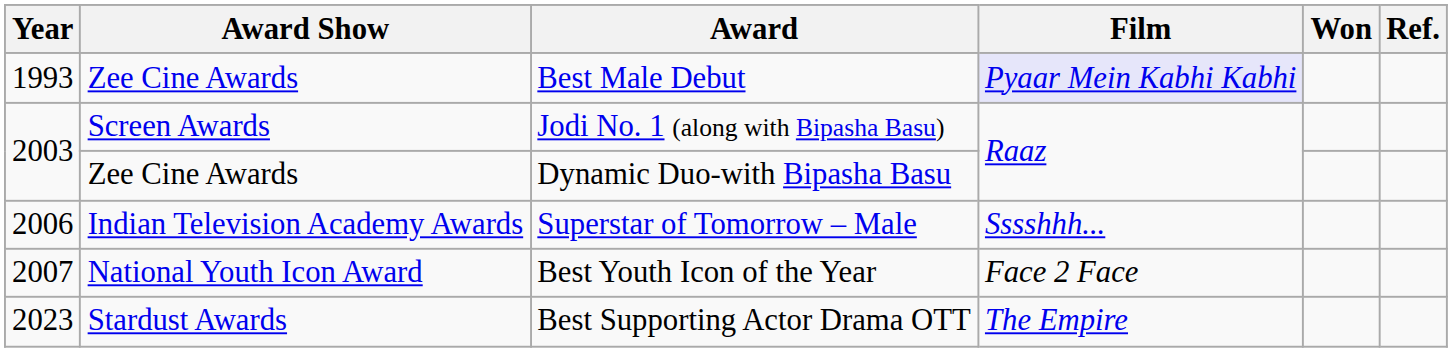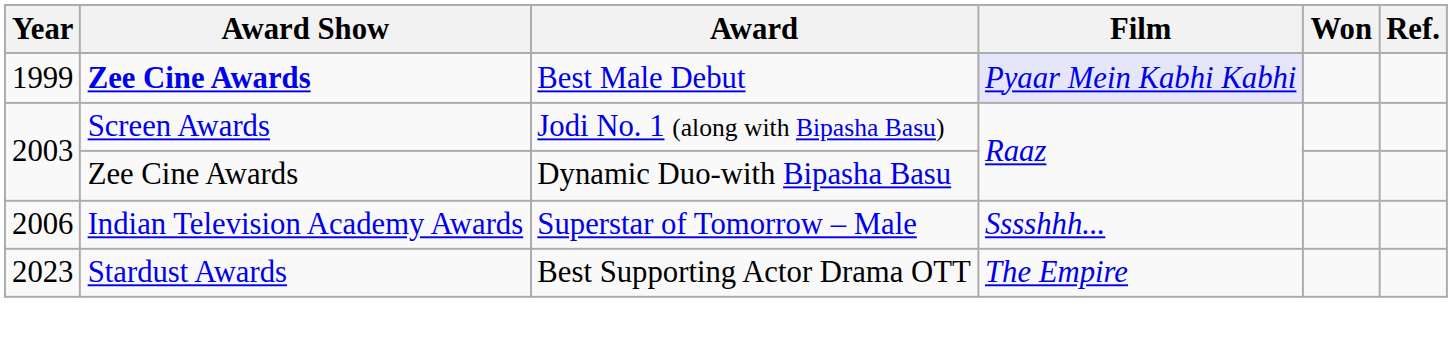Best Male Debut | Year: 1993 -> 1999
Best Male Debut | Award Show: normal -> bold
- row: 2007 | National Youth Icon Award | Best Youth Icon of the Year | Face 2 Face
